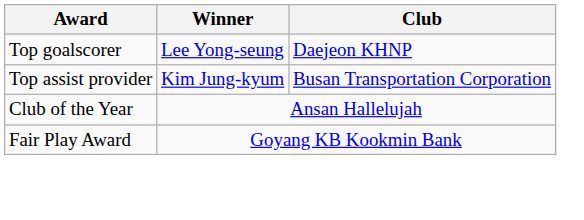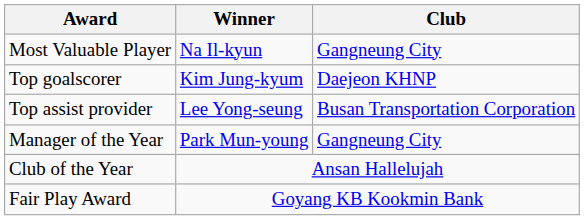+ row: Most Valuable Player | Na Il-kyun | Gangneung City
Top goalscorer | Winner: Lee Yong-seung -> Kim Jung-kyum
Top assist provider | Winner: Kim Jung-kyum -> Lee Yong-seung
+ row: Manager of the Year | Park Mun-young | Gangneung City
